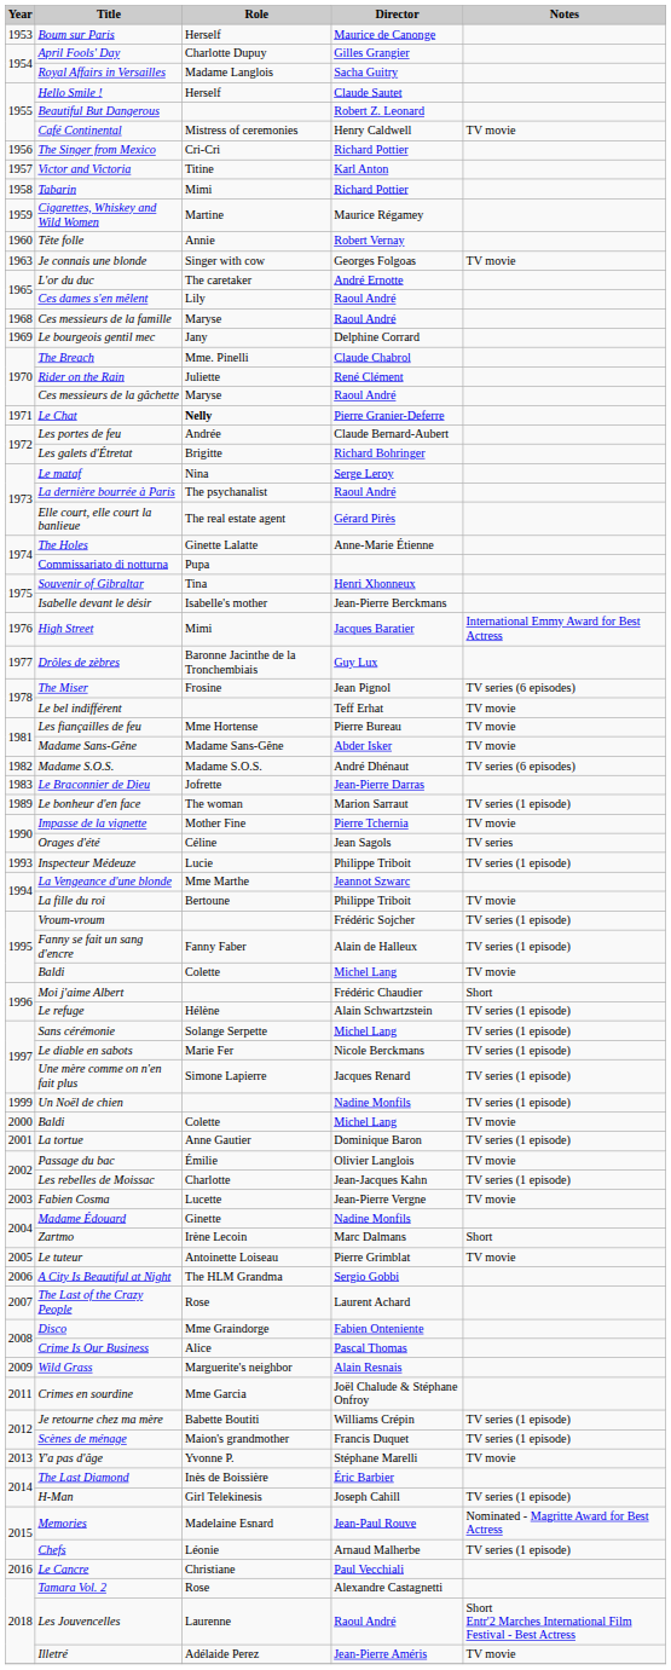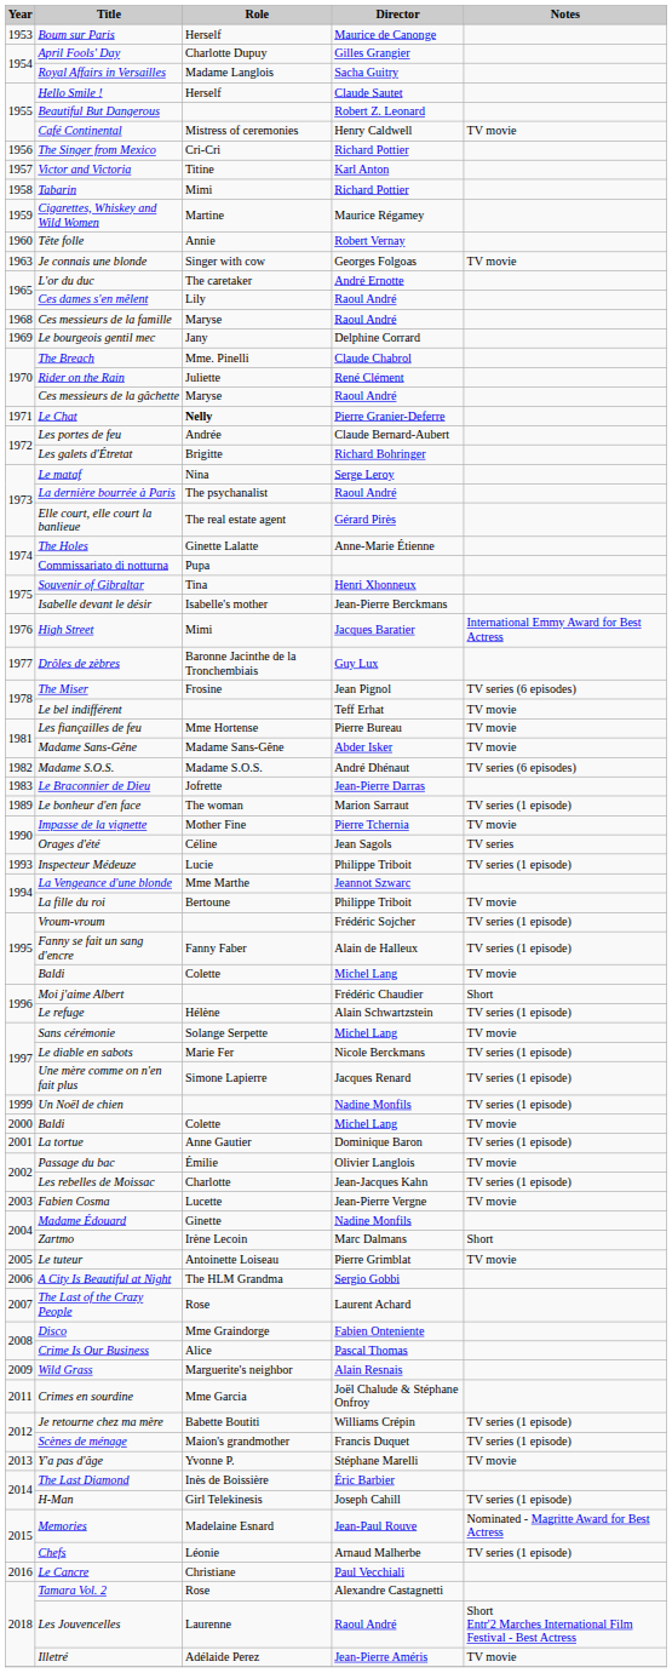Sans cérémonie | Notes: TV series (1 episode) -> TV movie
